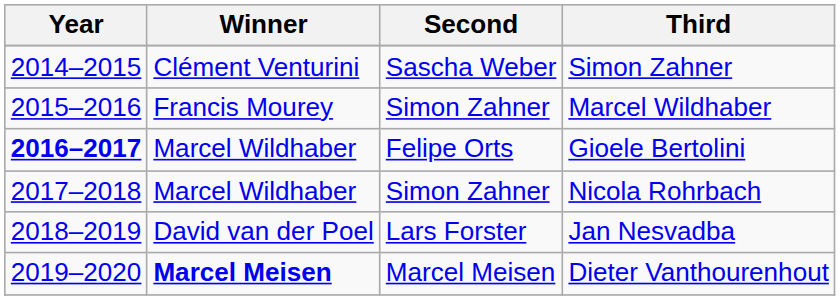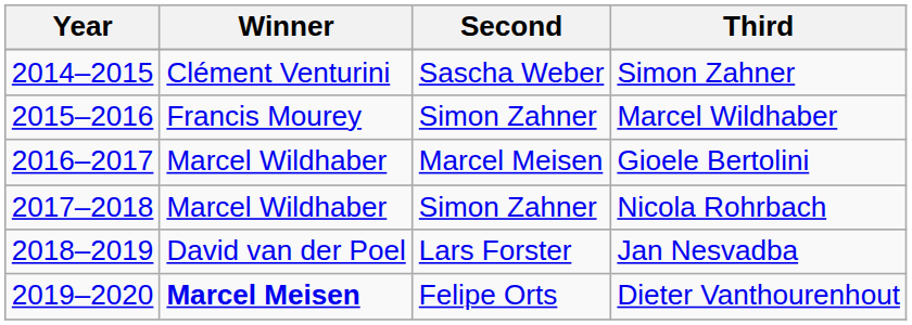Gioele Bertolini | Year: bold -> normal
Gioele Bertolini | Second: Felipe Orts -> Marcel Meisen
Dieter Vanthourenhout | Second: Marcel Meisen -> Felipe Orts
